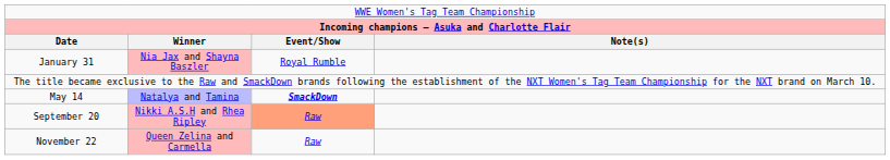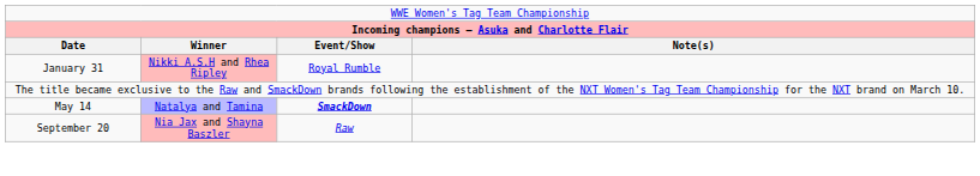January 31 | column 2: Nia Jax and Shayna Baszler -> Nikki A.S.H and Rhea Ripley
September 20 | column 2: Nikki A.S.H and Rhea Ripley -> Nia Jax and Shayna Baszler
September 20 | column 3: lightsalmon background -> no background
- row: November 22 | Queen Zelina and Carmella | Raw
